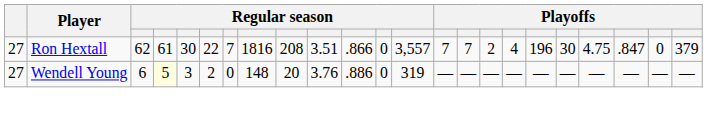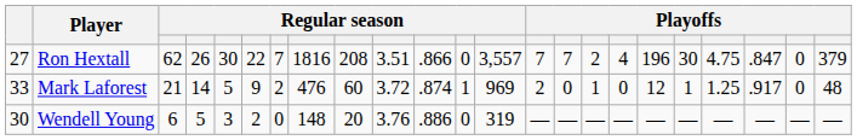Ron Hextall | column 4: 61 -> 26
+ row: 33 | Mark Laforest | 21 | 14 | 5 | 9 | 2 | 476 | 60 | 3.72 | .874 | 1 | 969 | 2 | 0 | 1 | 0 | 12 | 1 | 1.25 | .917 | 0 | 48
Wendell Young | column 1: 27 -> 30
Wendell Young | column 4: lightyellow background -> no background
